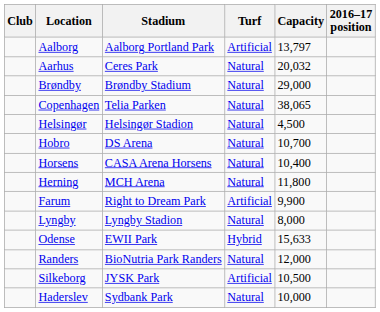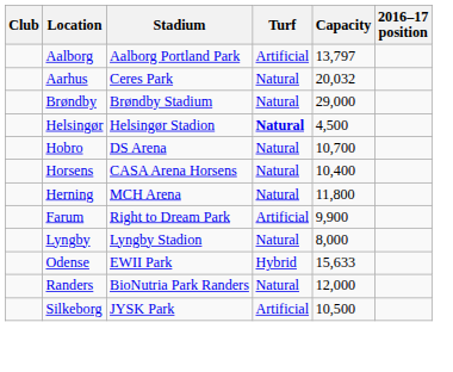- row: Copenhagen | Telia Parken | Natural | 38,065
Helsingør | Turf: normal -> bold
- row: Haderslev | Sydbank Park | Natural | 10,000
